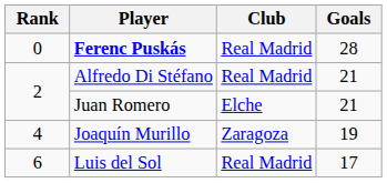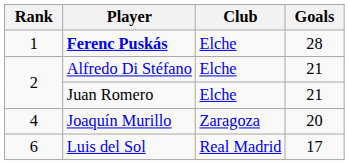Ferenc Puskás | Rank: 0 -> 1
Ferenc Puskás | Club: Real Madrid -> Elche
Alfredo Di Stéfano | Club: Real Madrid -> Elche
Joaquín Murillo | Goals: 19 -> 20
